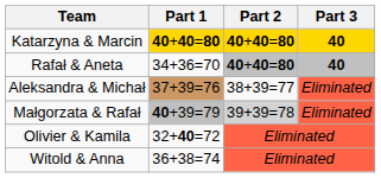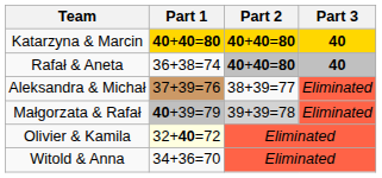Rafał & Aneta | Part 1: 34+36=70 -> 36+38=74
Olivier & Kamila | Part 1: no background -> lightyellow background
Witold & Anna | Part 1: 36+38=74 -> 34+36=70
